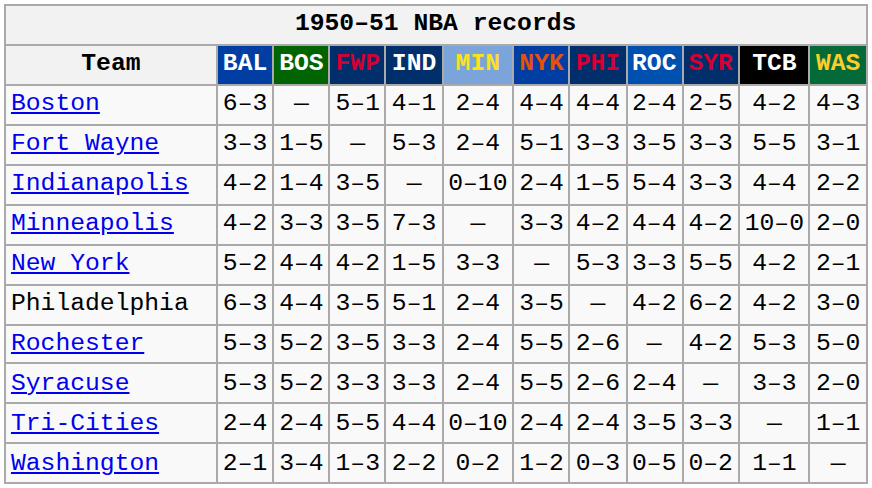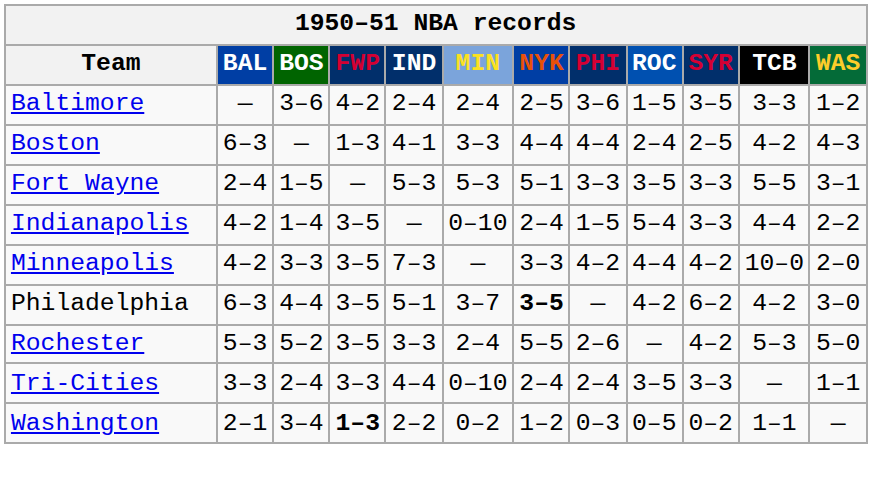+ row: Baltimore | — | 3–6 | 4–2 | 2–4 | 2–4 | 2–5 | 3–6 | 1–5 | 3–5 | 3–3 | 1–2
Boston | FWP: 5–1 -> 1–3
Boston | MIN: 2–4 -> 3–3
Fort Wayne | BAL: 3–3 -> 2–4
Fort Wayne | MIN: 2–4 -> 5–3
- row: New York | 5–2 | 4–4 | 4–2 | 1–5 | 3–3 | — | 5–3 | 3–3 | 5–5 | 4–2 | 2–1
Philadelphia | MIN: 2–4 -> 3–7
Philadelphia | NYK: normal -> bold
- row: Syracuse | 5–3 | 5–2 | 3–3 | 3–3 | 2–4 | 5–5 | 2–6 | 2–4 | — | 3–3 | 2–0
Tri-Cities | BAL: 2–4 -> 3–3
Tri-Cities | FWP: 5–5 -> 3–3
Washington | FWP: normal -> bold
